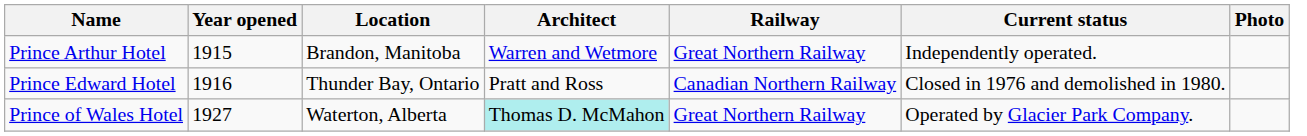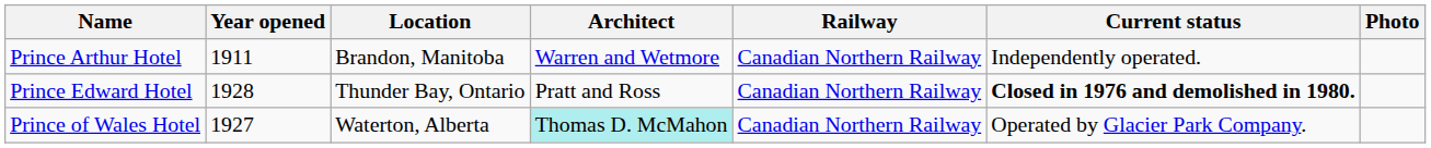Prince Arthur Hotel | Year opened: 1915 -> 1911
Prince Arthur Hotel | Railway: Great Northern Railway -> Canadian Northern Railway
Prince Edward Hotel | Year opened: 1916 -> 1928
Prince Edward Hotel | Current status: normal -> bold
Prince of Wales Hotel | Railway: Great Northern Railway -> Canadian Northern Railway
